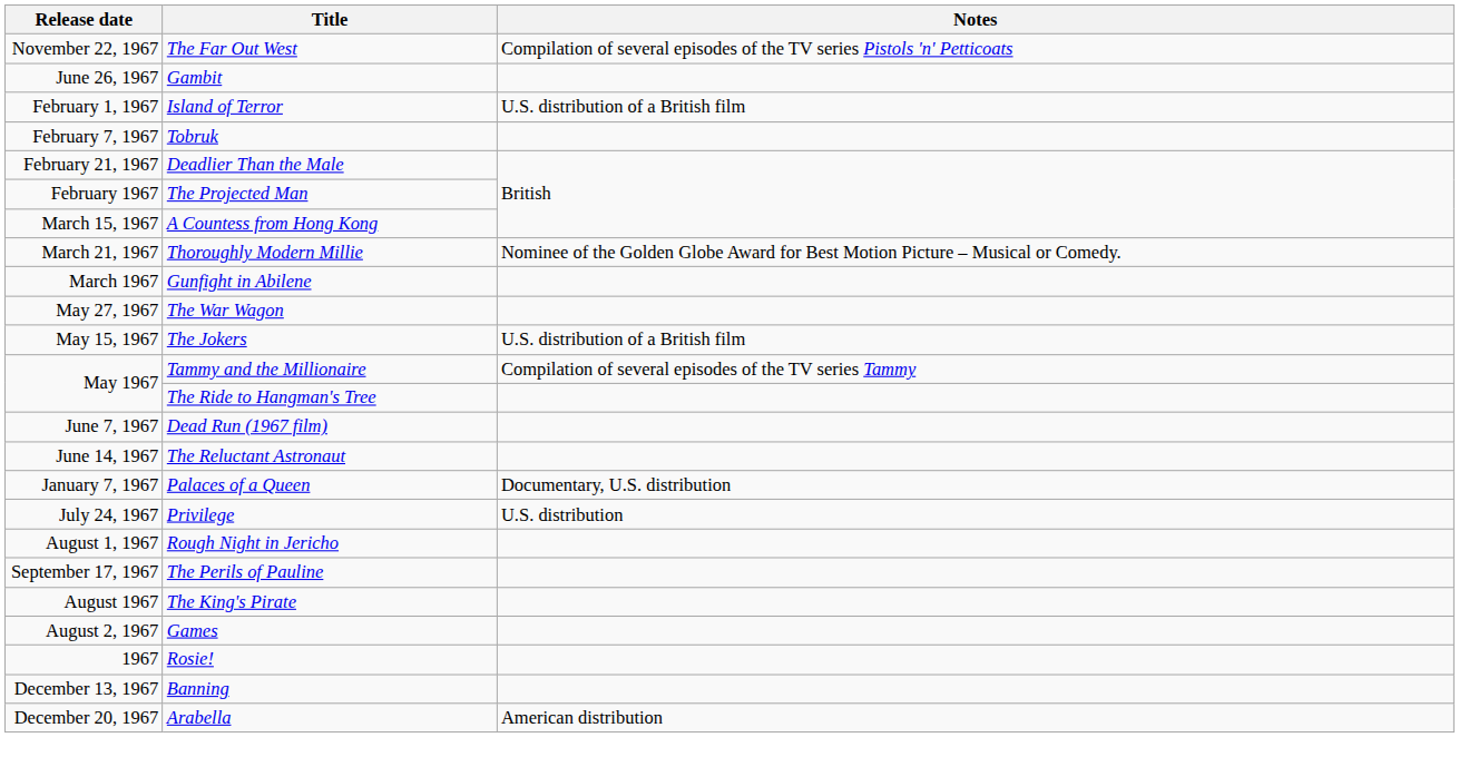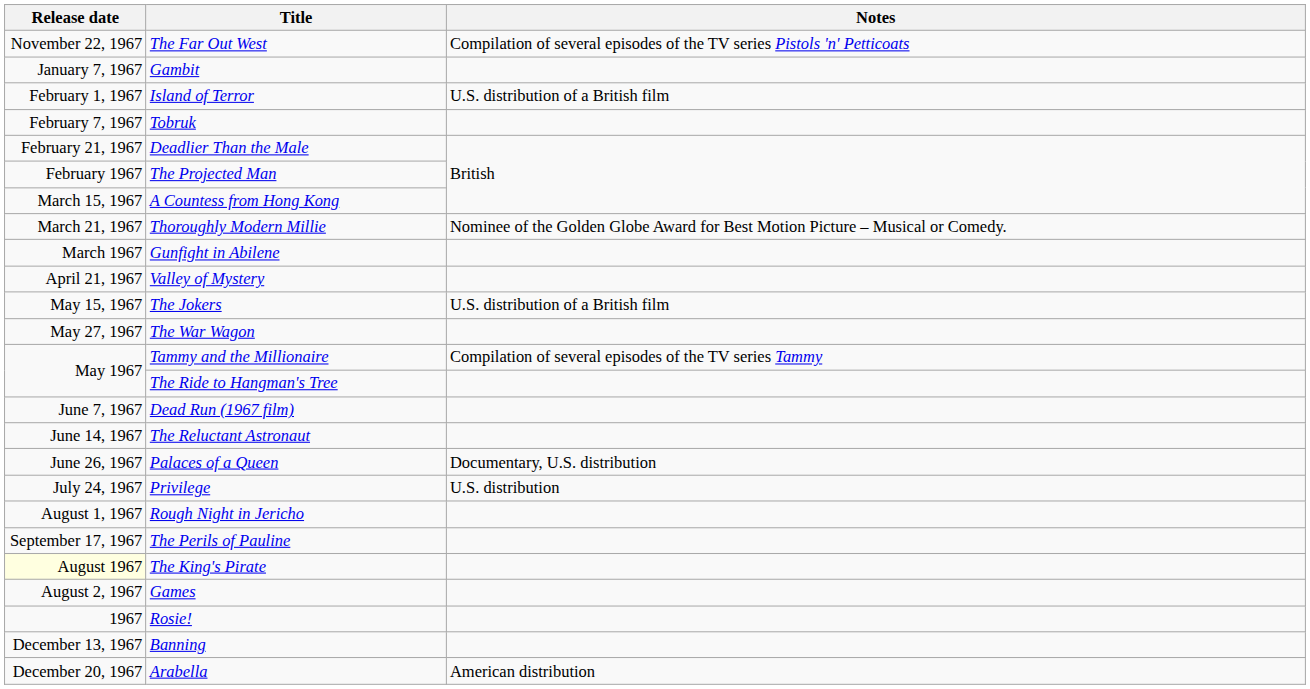Gambit | Release date: June 26, 1967 -> January 7, 1967
+ row: April 21, 1967 | Valley of Mystery
rows swapped: The Jokers <-> The War Wagon
Palaces of a Queen | Release date: January 7, 1967 -> June 26, 1967
The King's Pirate | Release date: no background -> lightyellow background
